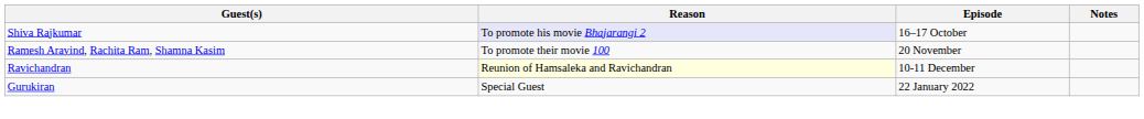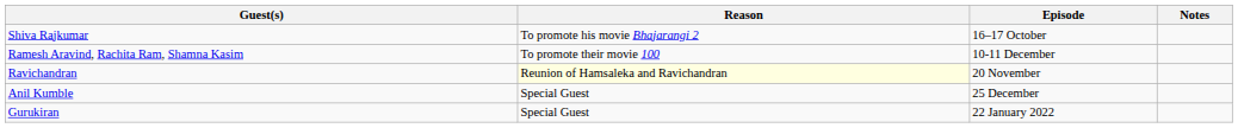Shiva Rajkumar | Reason: lavender background -> no background
Ramesh Aravind, Rachita Ram, Shamna Kasim | Episode: 20 November -> 10-11 December
Ravichandran | Episode: 10-11 December -> 20 November
+ row: Anil Kumble | Special Guest | 25 December
